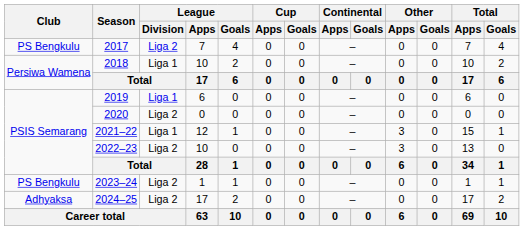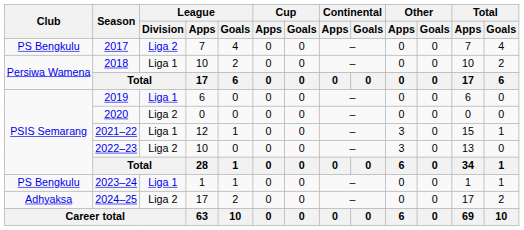2023–24 | League / Division: Liga 2 -> Liga 1
